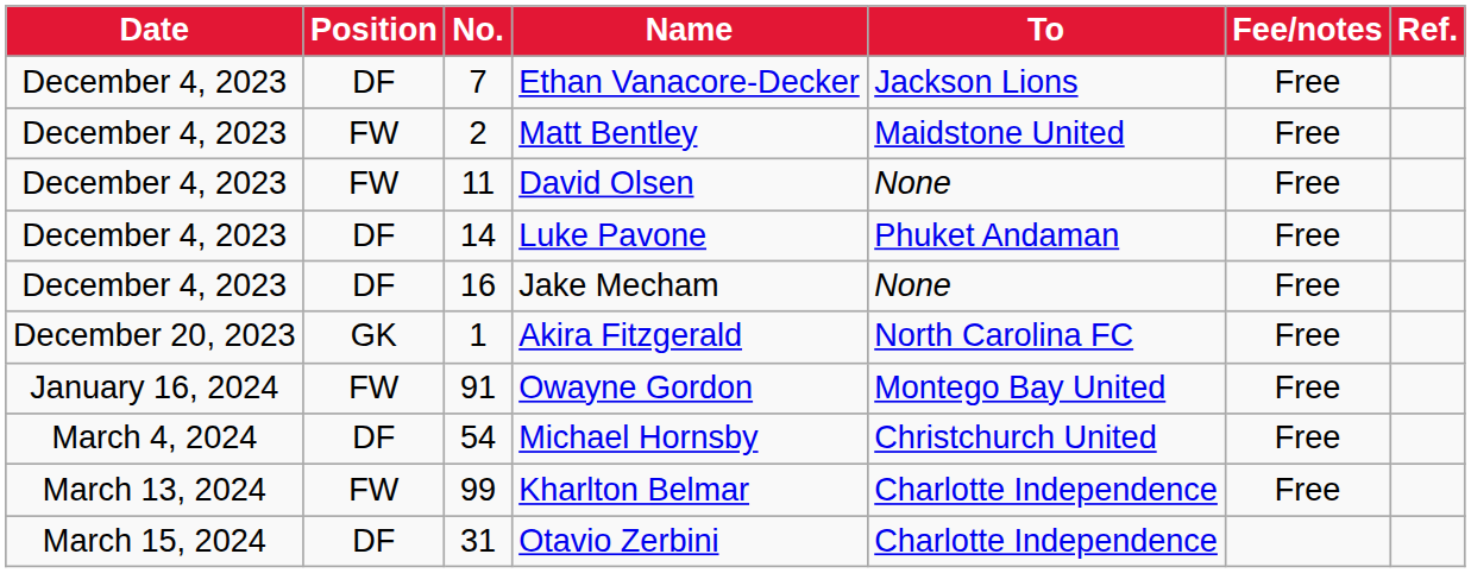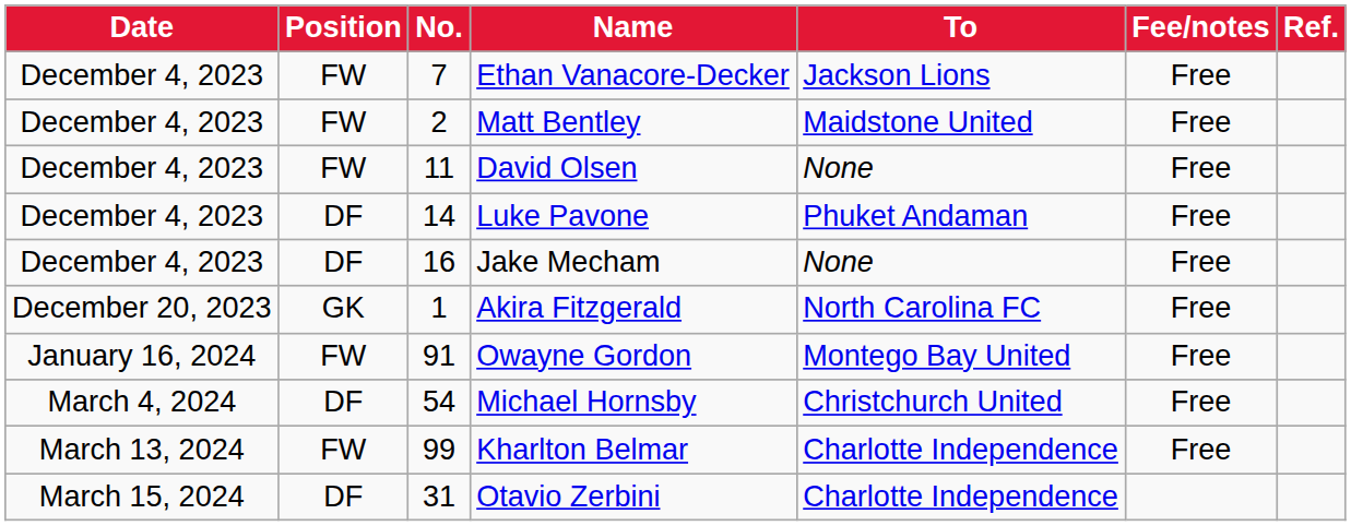Ethan Vanacore-Decker | Position: DF -> FW
